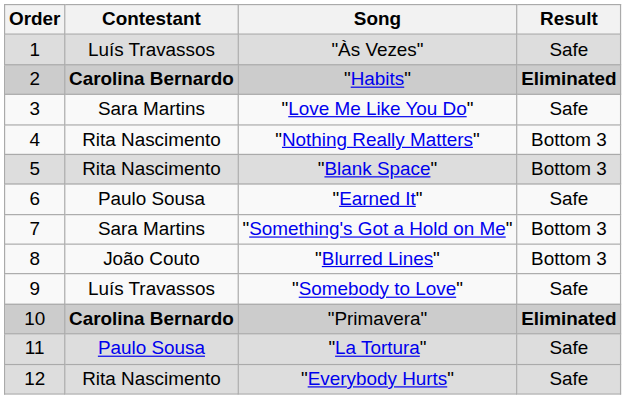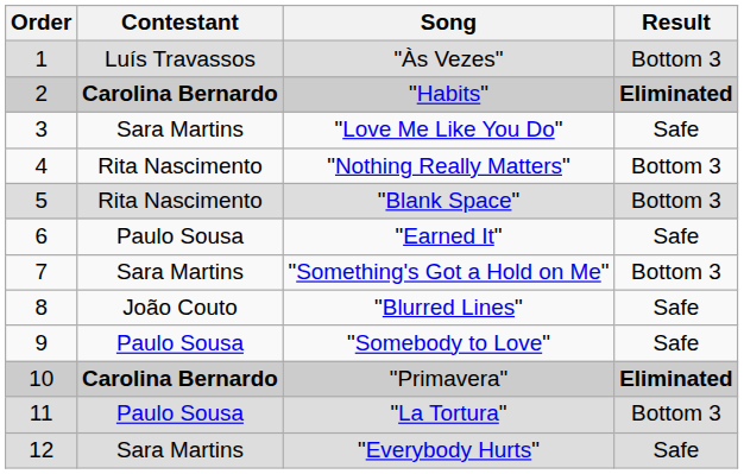"Às Vezes" | Result: Safe -> Bottom 3
"Blurred Lines" | Result: Bottom 3 -> Safe
"Somebody to Love" | Contestant: Luís Travassos -> Paulo Sousa
"La Tortura" | Result: Safe -> Bottom 3
"Everybody Hurts" | Contestant: Rita Nascimento -> Sara Martins
